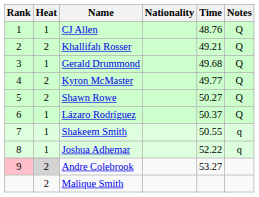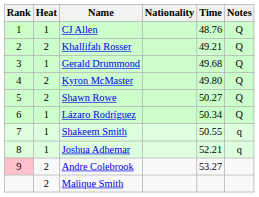Kyron McMaster | Time: 49.77 -> 49.80
Lázaro Rodríguez | Time: 50.37 -> 50.34
Joshua Adhemar | Time: 52.22 -> 52.21
Andre Colebrook | Heat: lightgrey background -> no background
